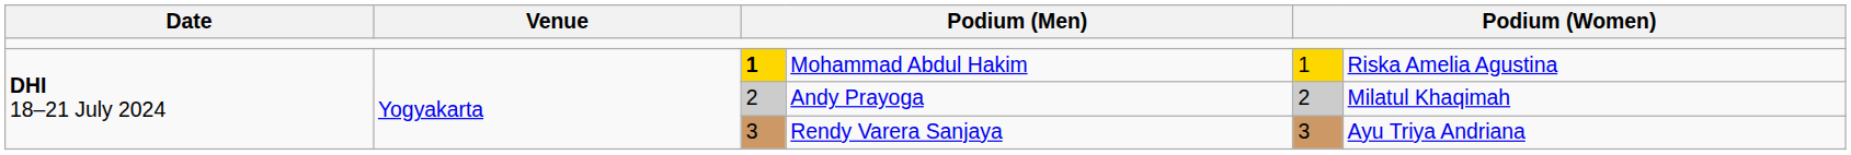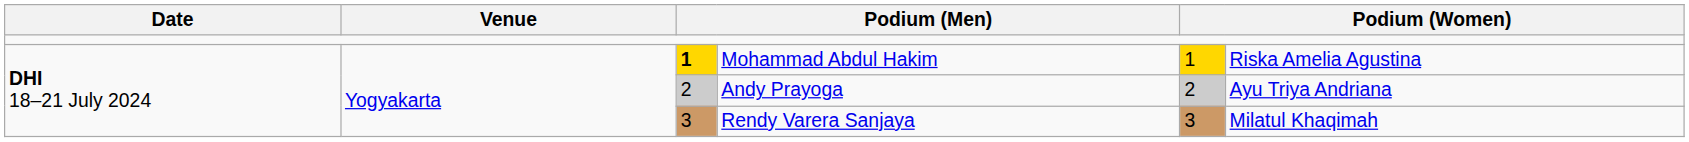Andy Prayoga | column 6: Milatul Khaqimah -> Ayu Triya Andriana
Rendy Varera Sanjaya | column 6: Ayu Triya Andriana -> Milatul Khaqimah
